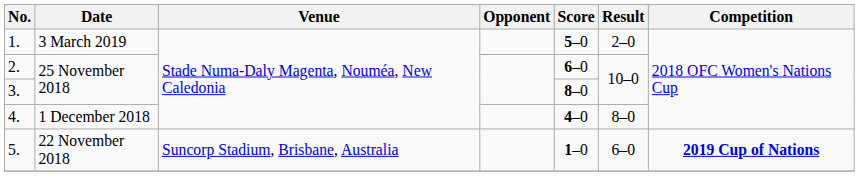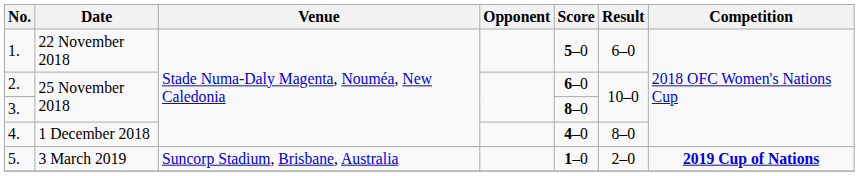1. | Date: 3 March 2019 -> 22 November 2018
1. | Result: 2–0 -> 6–0
5. | Date: 22 November 2018 -> 3 March 2019
5. | Result: 6–0 -> 2–0
